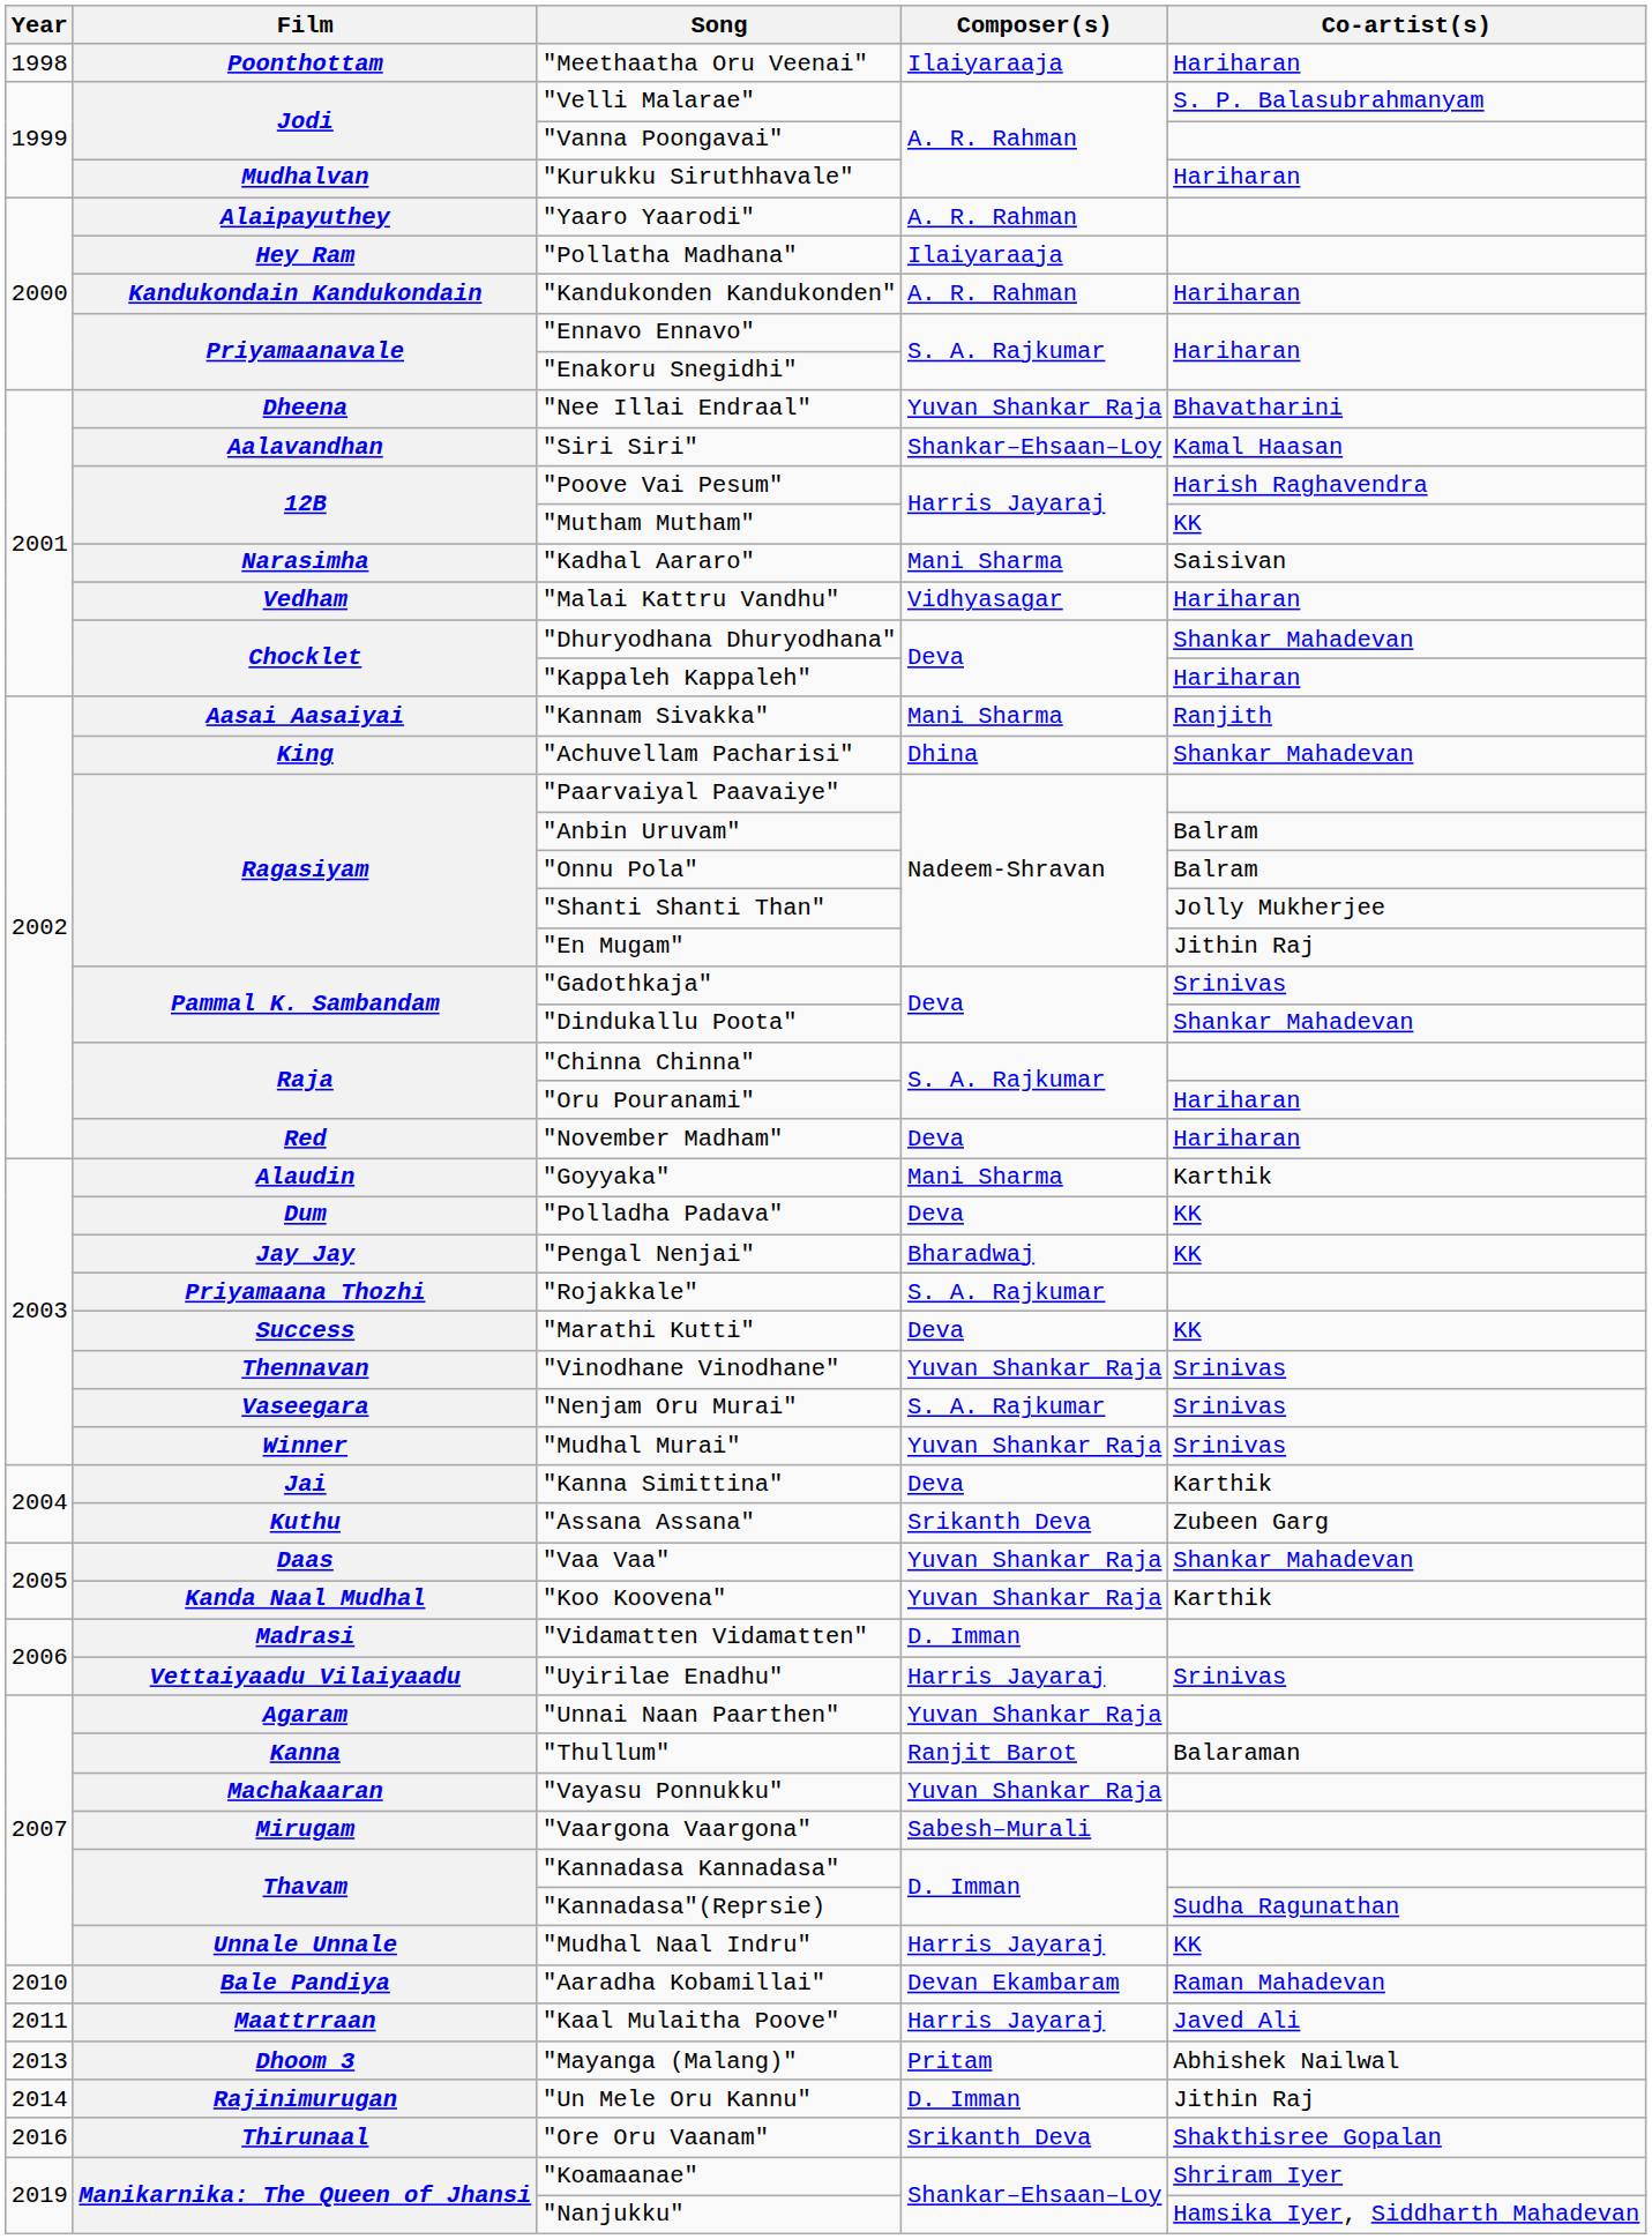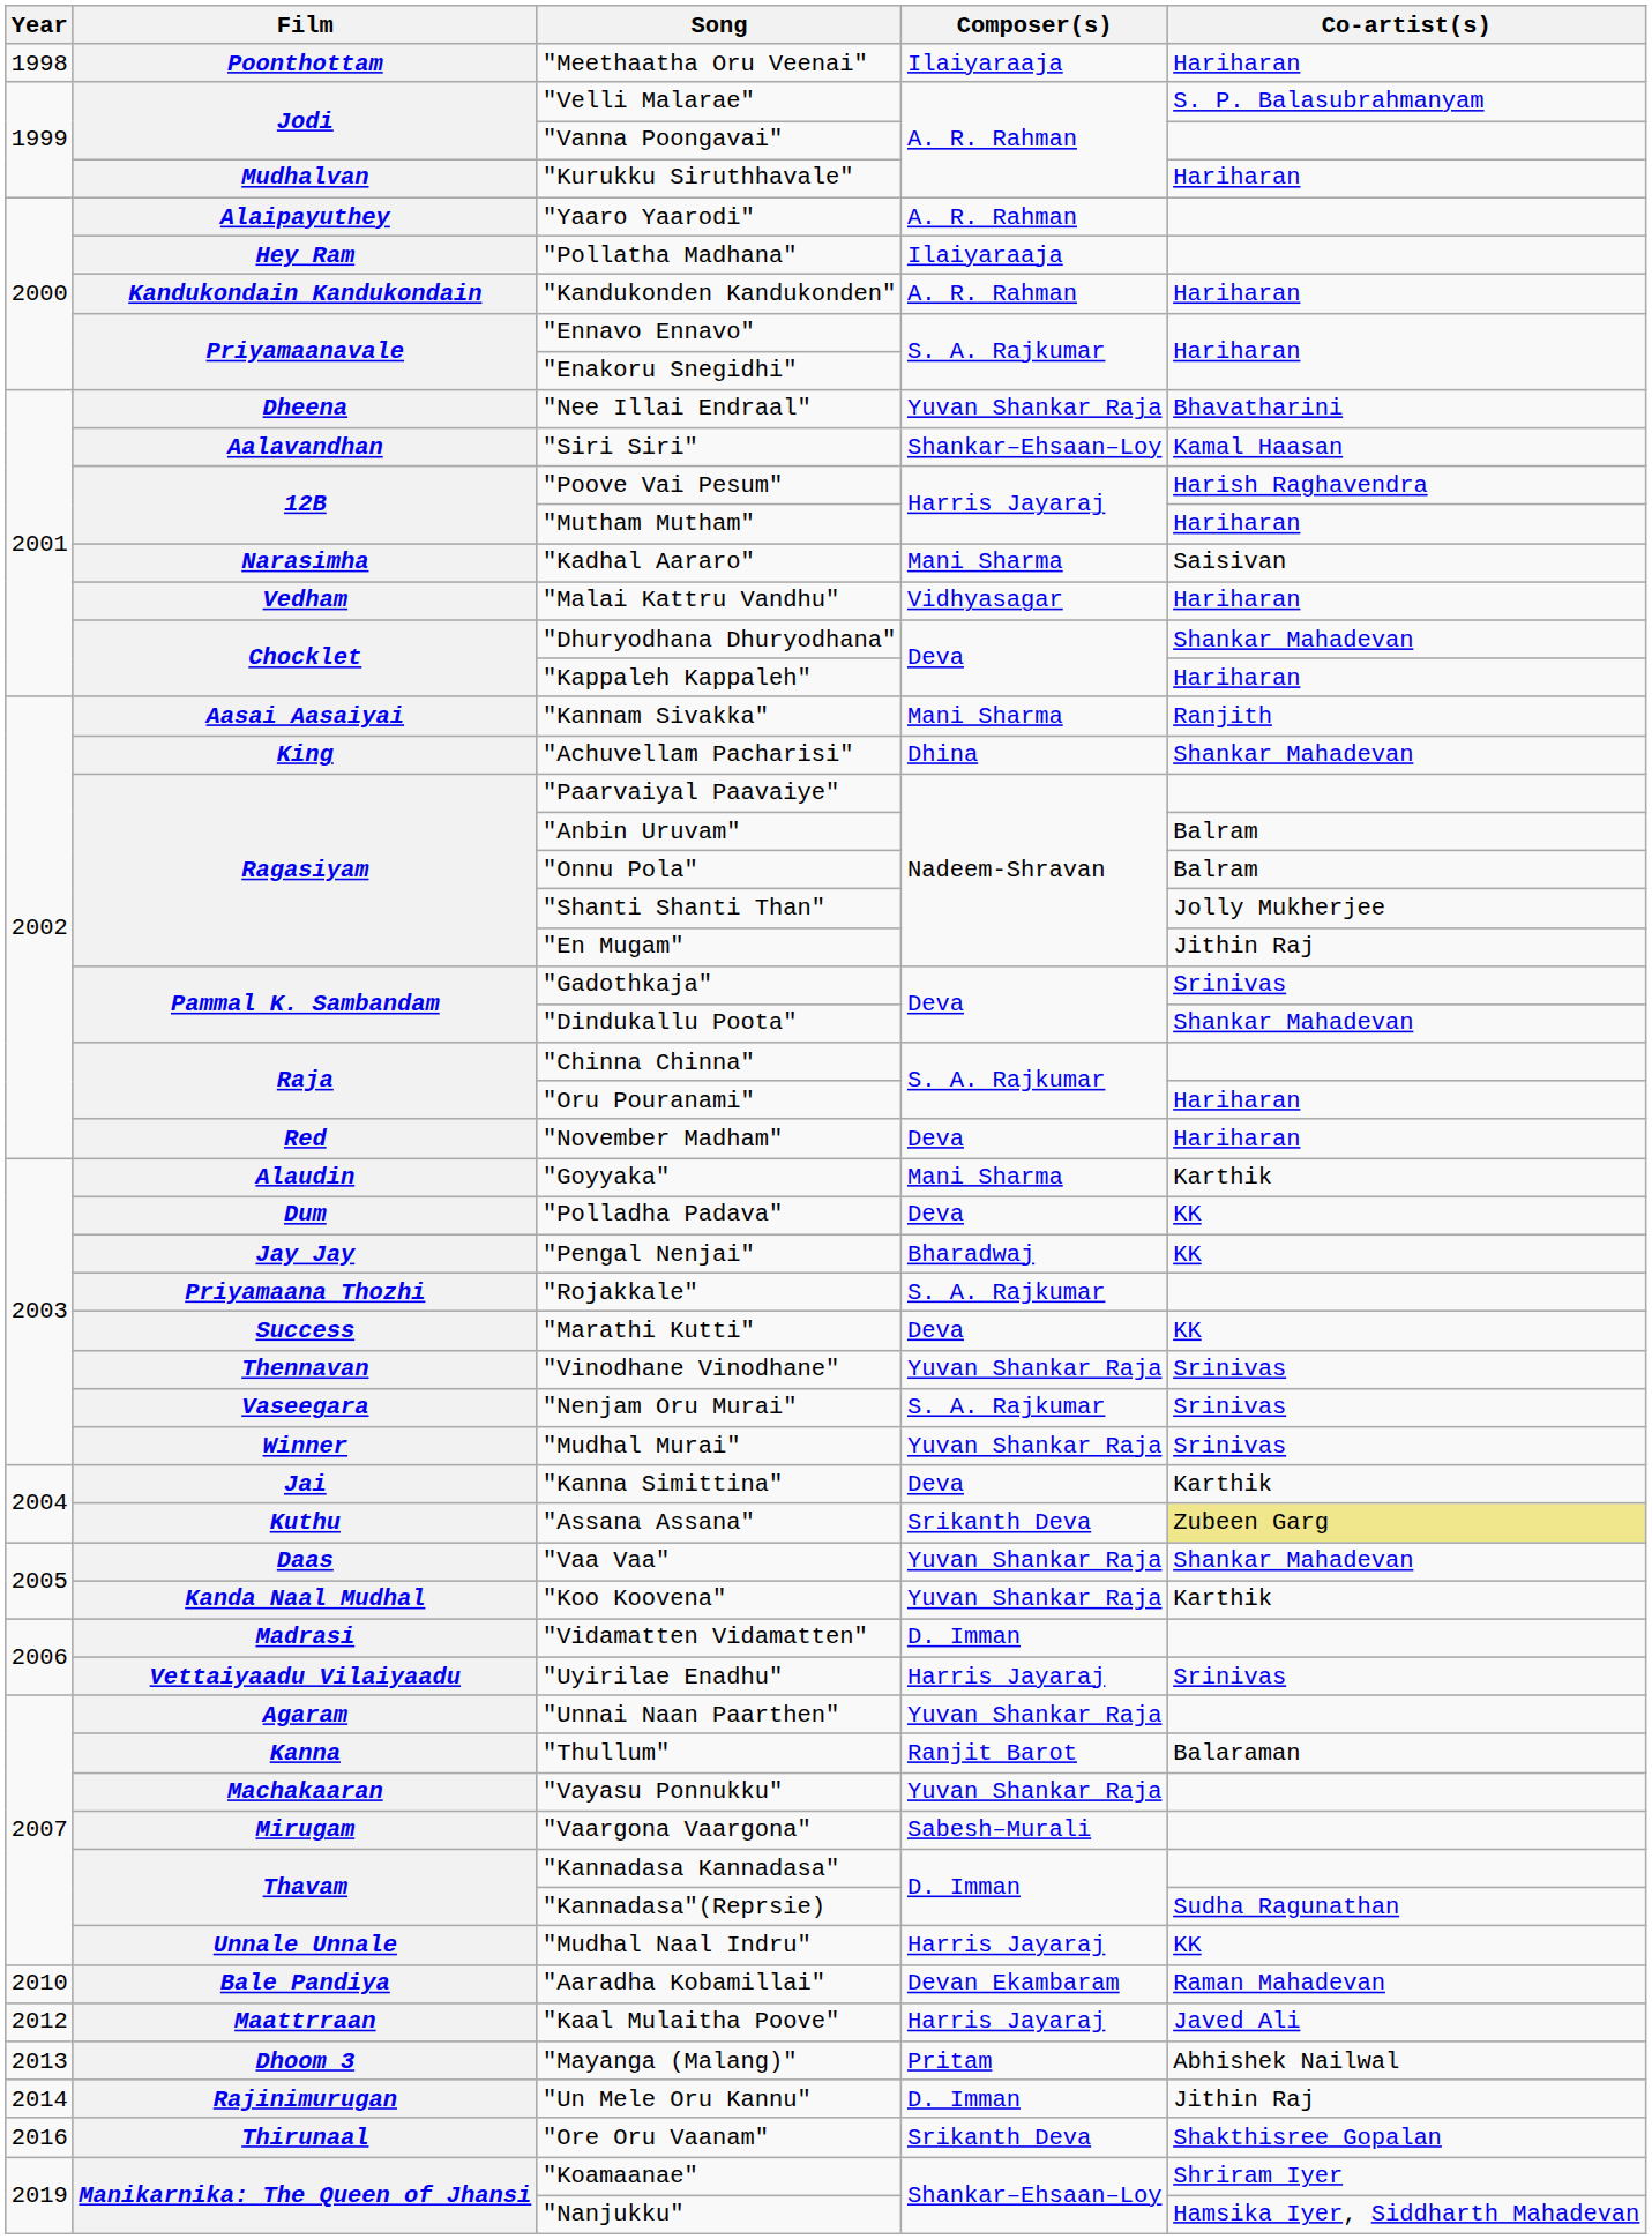"Mutham Mutham" | Co-artist(s): KK -> Hariharan
"Assana Assana" | Co-artist(s): no background -> khaki background
"Kaal Mulaitha Poove" | Year: 2011 -> 2012
